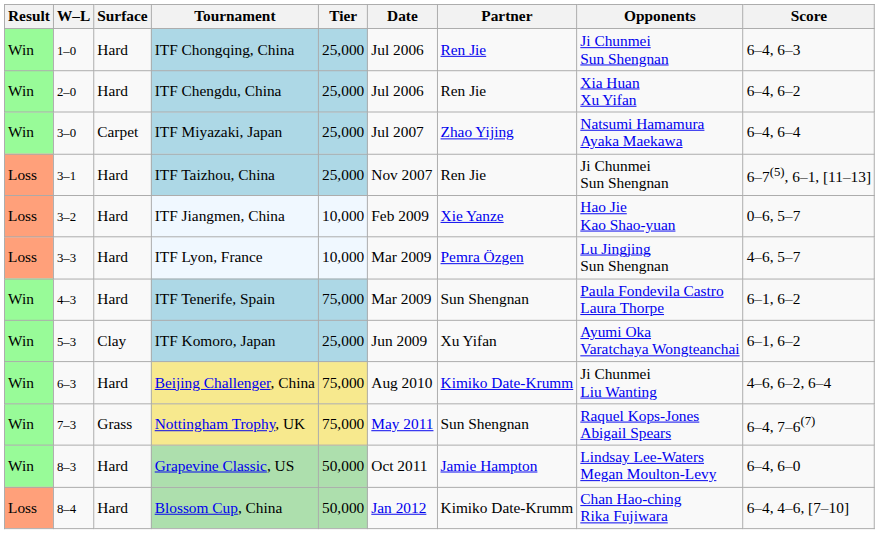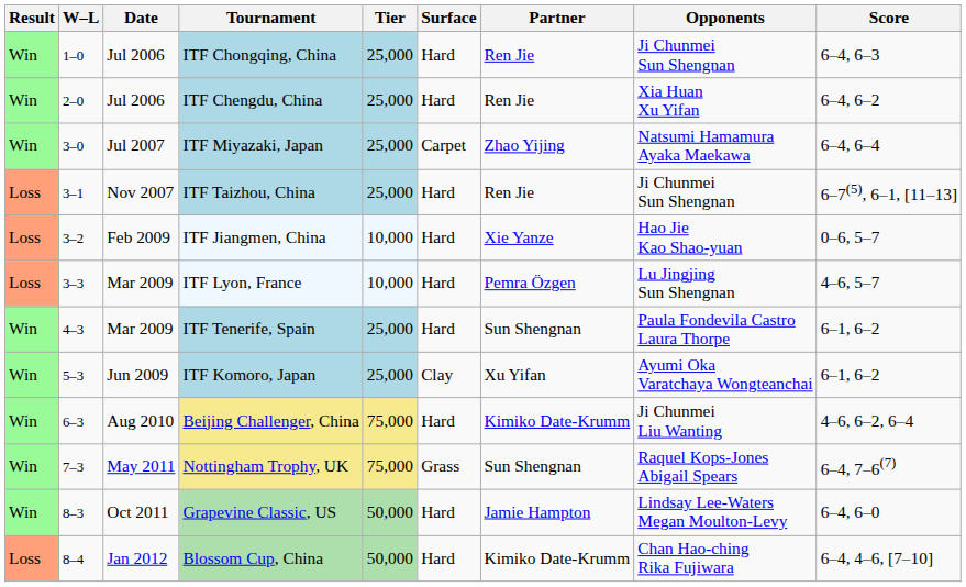columns swapped: Date <-> Surface
ITF Tenerife, Spain | Tier: 75,000 -> 25,000
